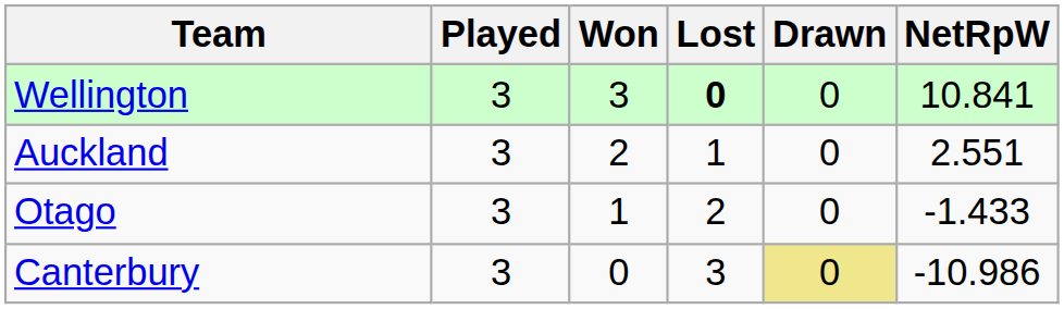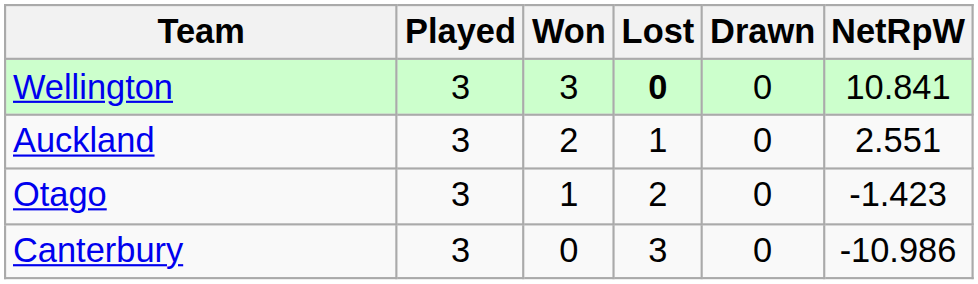Otago | NetRpW: -1.433 -> -1.423
Canterbury | Drawn: khaki background -> no background
